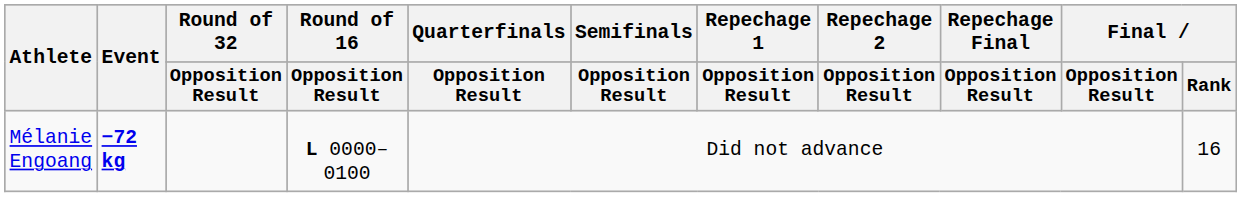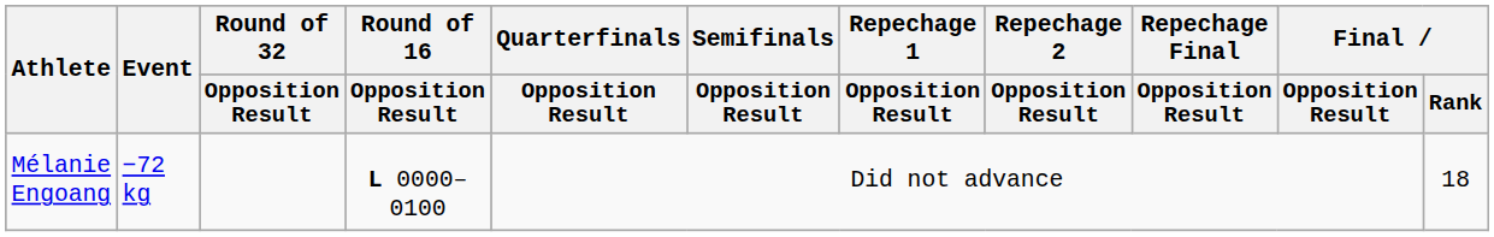Mélanie Engoang | Event: bold -> normal
Mélanie Engoang | Final / Rank: 16 -> 18
